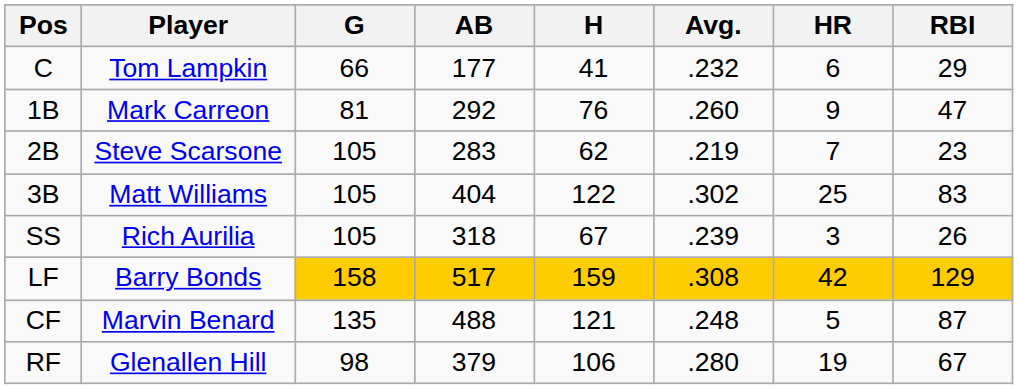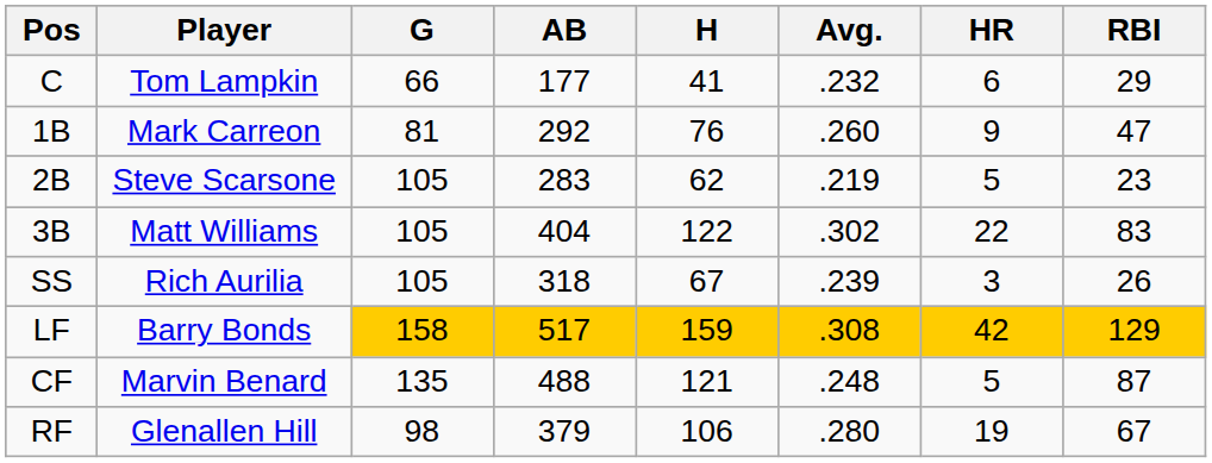2B | HR: 7 -> 5
3B | HR: 25 -> 22
